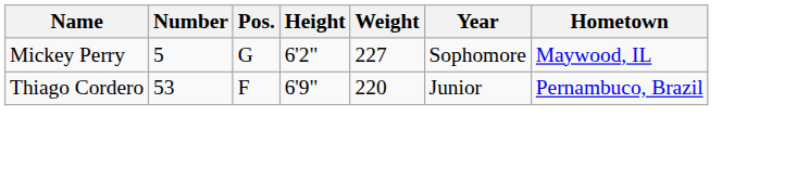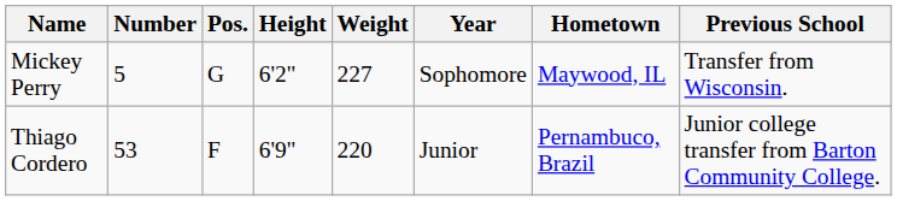+ column: Previous School | Transfer from Wisconsin. | Junior college transfer from Barton Community College.
